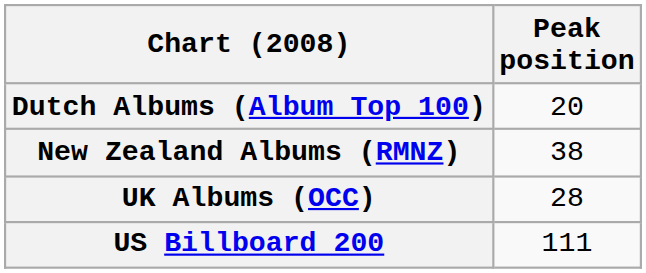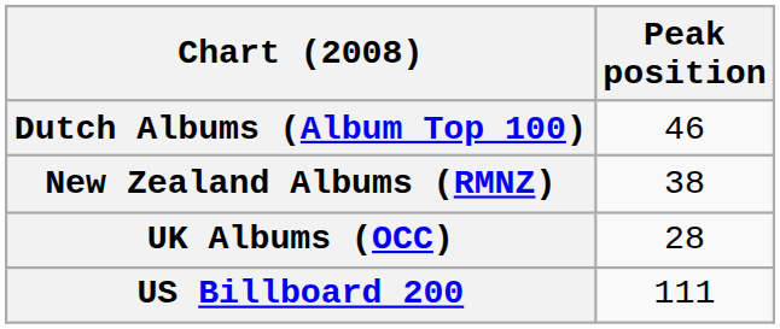Dutch Albums (Album Top 100) | Peak position: 20 -> 46
